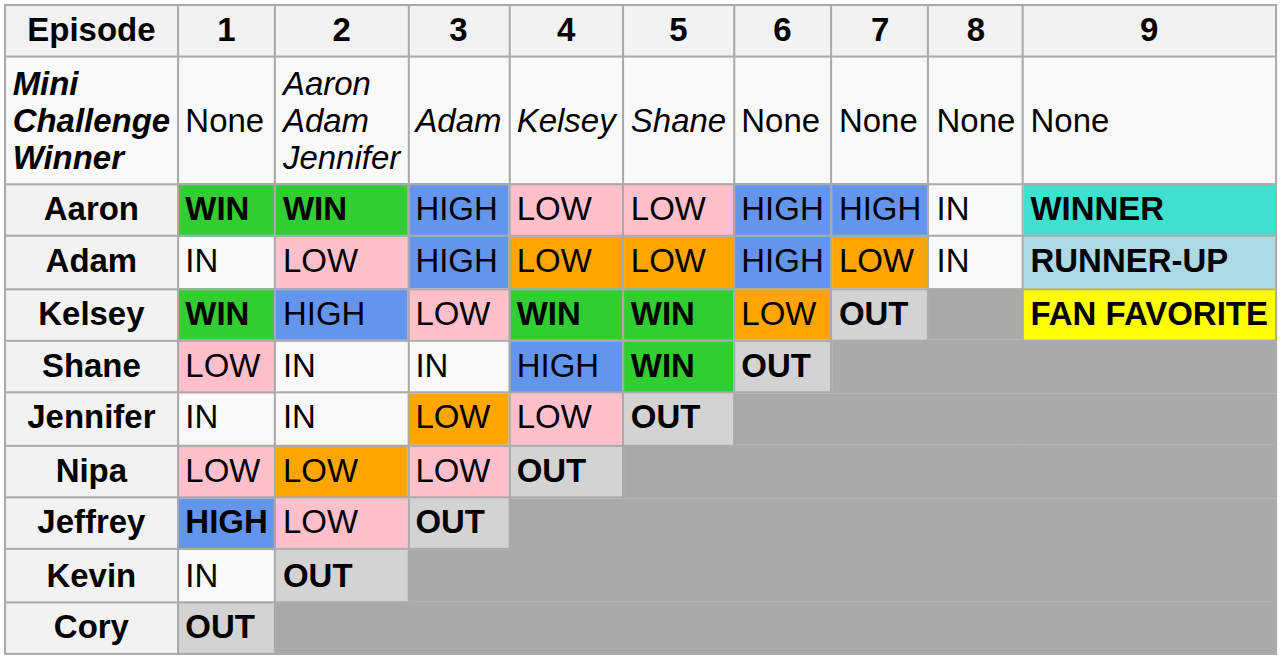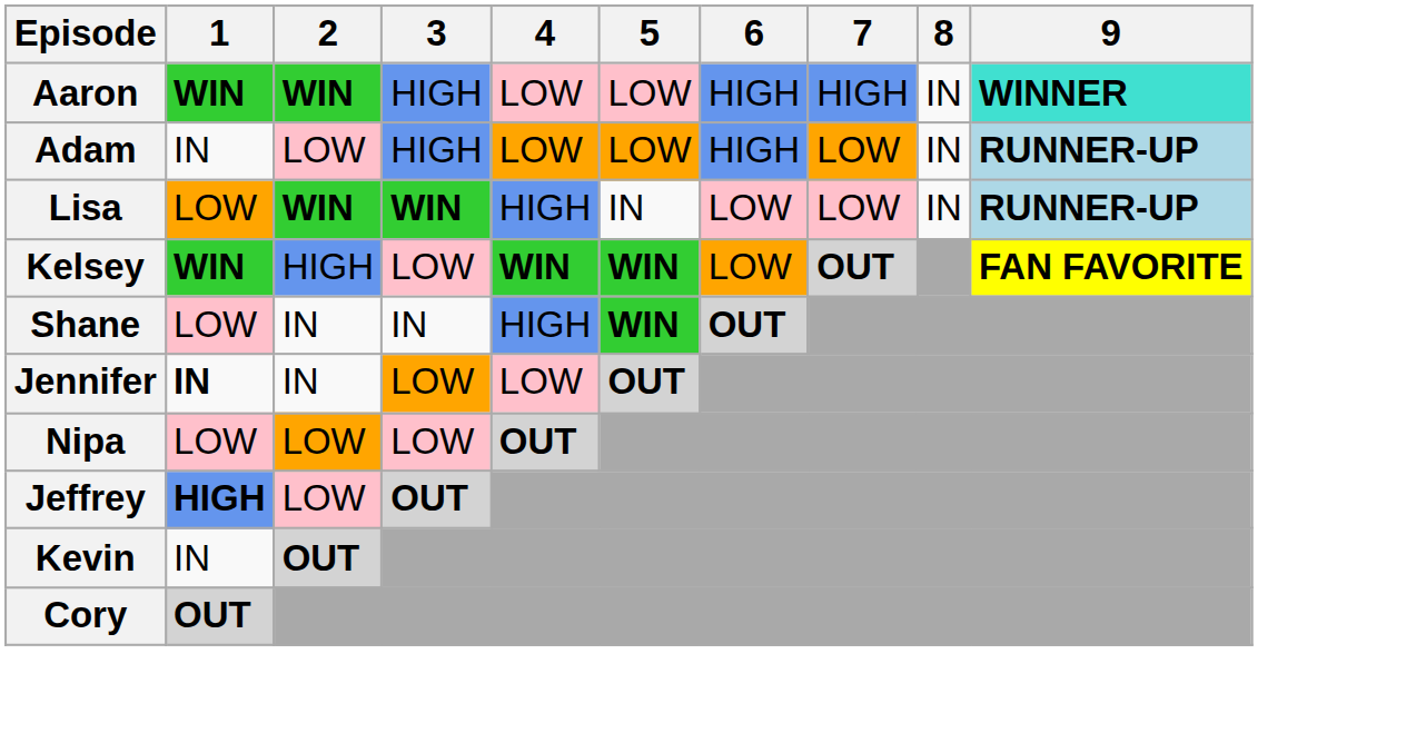- row: Mini Challenge Winner | None | Aaron Adam Jennifer | Adam | Kelsey | Shane | None | None | None | None
+ row: Lisa | LOW | WIN | WIN | HIGH | IN | LOW | LOW | IN | RUNNER-UP
Jennifer | 1: normal -> bold
